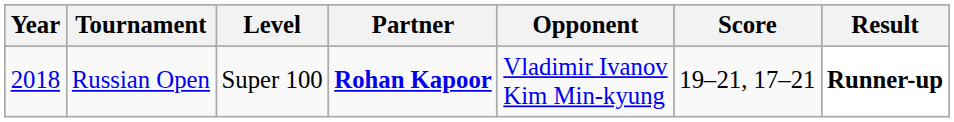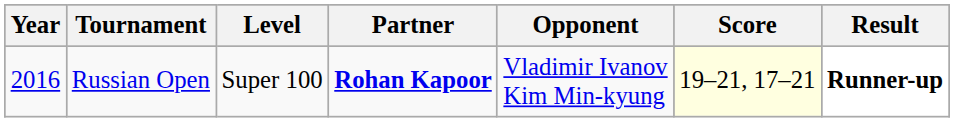Russian Open | Year: 2018 -> 2016
Russian Open | Score: no background -> lightyellow background
